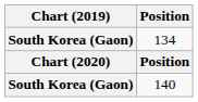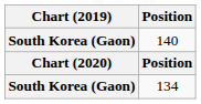rows swapped: 134 <-> 140
